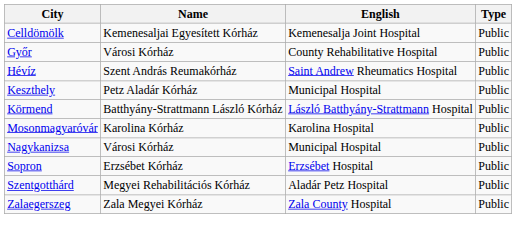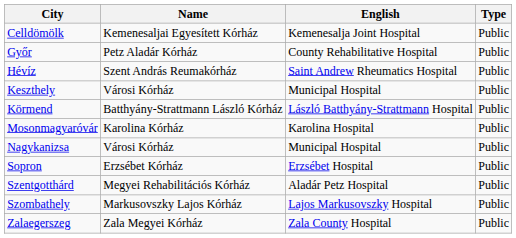Győr | Name: Városi Kórház -> Petz Aladár Kórház
Keszthely | Name: Petz Aladár Kórház -> Városi Kórház
+ row: Szombathely | Markusovszky Lajos Kórház | Lajos Markusovszky Hospital | Public
